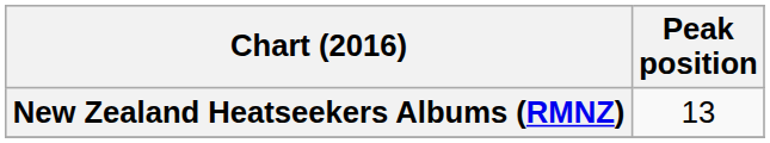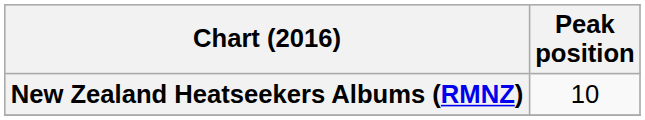New Zealand Heatseekers Albums (RMNZ) | Peak position: 13 -> 10
